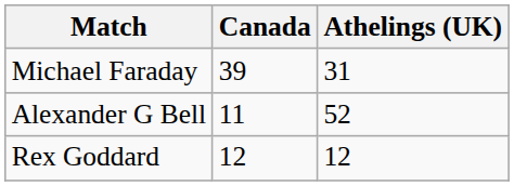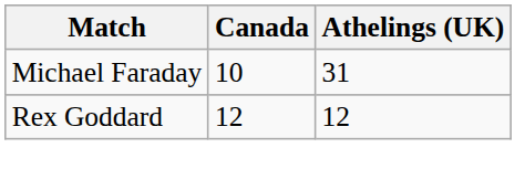Michael Faraday | Canada: 39 -> 10
- row: Alexander G Bell | 11 | 52
